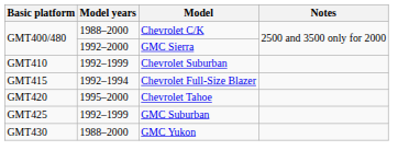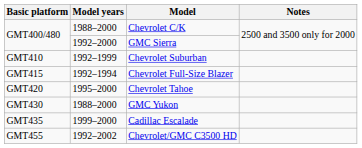- row: GMT425 | 1992–1999 | GMC Suburban
+ row: GMT435 | 1999–2000 | Cadillac Escalade
+ row: GMT455 | 1992–2002 | Chevrolet/GMC C3500 HD
